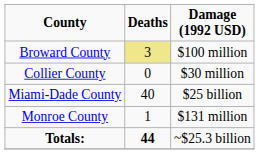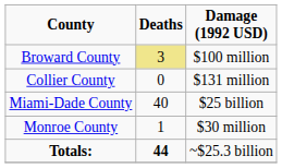Collier County | Damage (1992 USD): $30 million -> $131 million
Monroe County | Damage (1992 USD): $131 million -> $30 million
